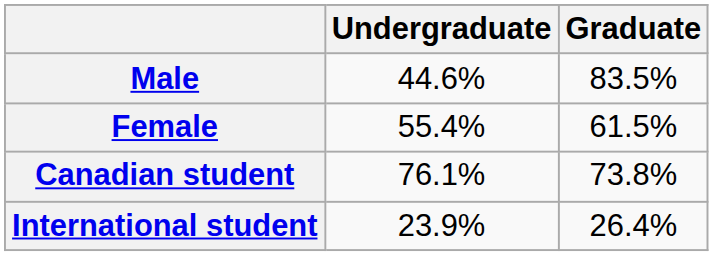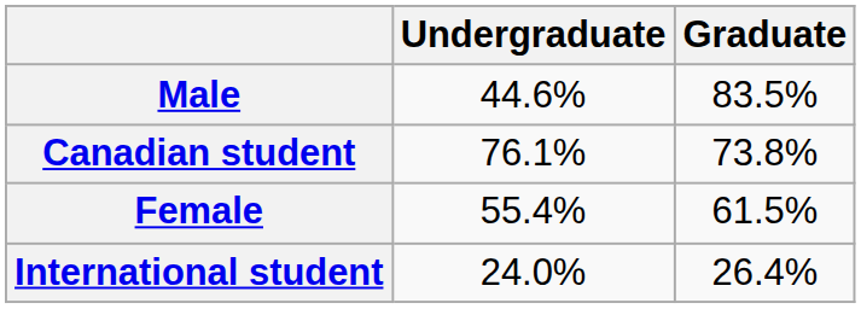rows swapped: Female <-> Canadian student
International student | Undergraduate: 23.9% -> 24.0%
